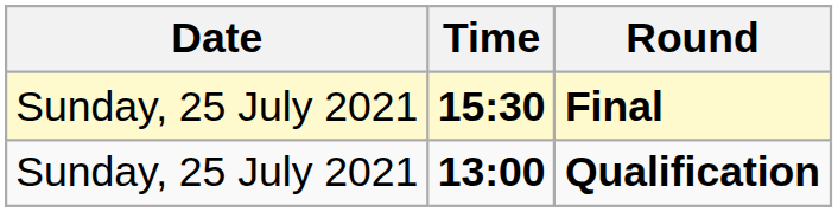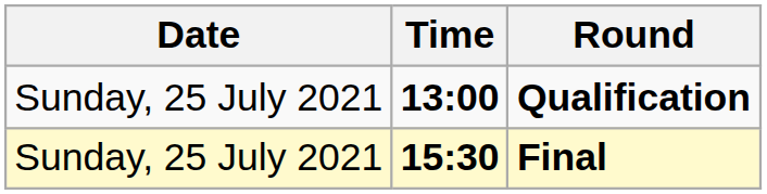rows swapped: Qualification <-> Final
